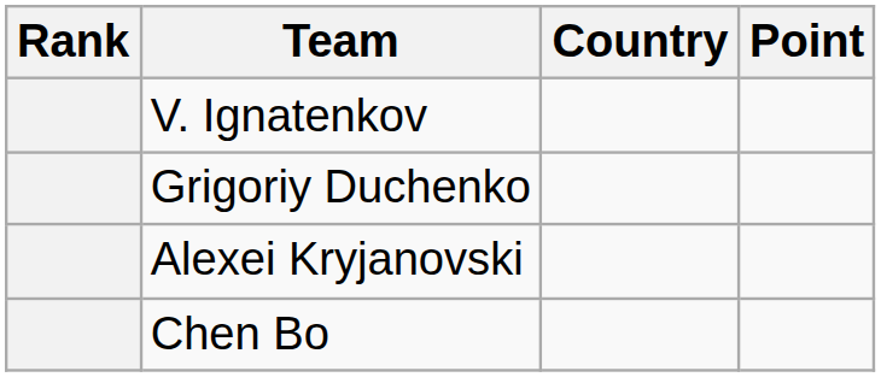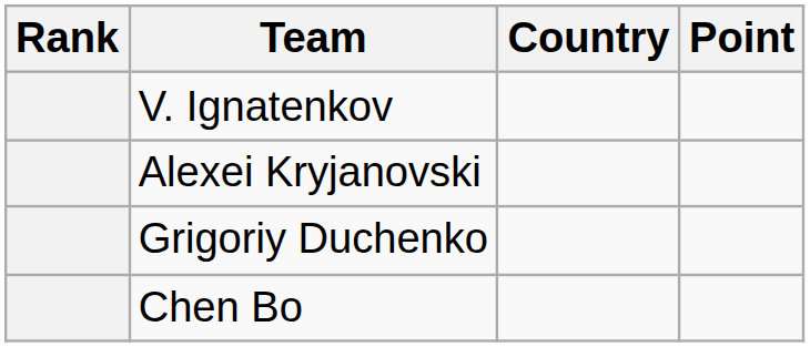rows swapped: Alexei Kryjanovski <-> Grigoriy Duchenko
